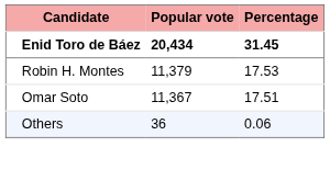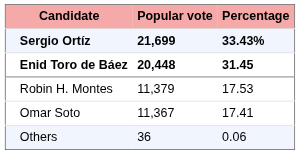+ row: Sergio Ortíz | 21,699 | 33.43%
Enid Toro de Báez | Popular vote: 20,434 -> 20,448
Omar Soto | Percentage: 17.51 -> 17.41
